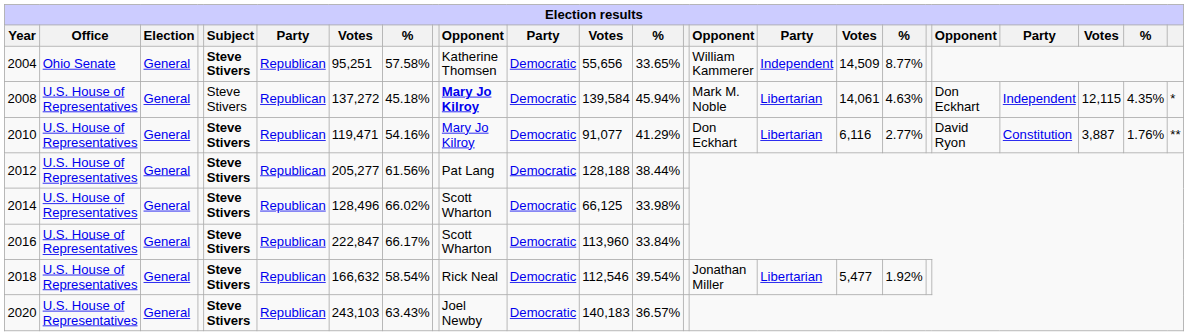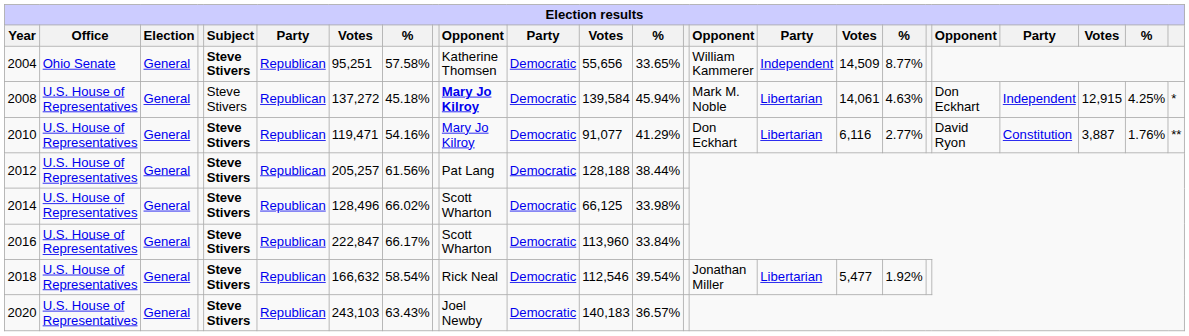2008 | column 22: 12,115 -> 12,915
2008 | column 23: 4.35% -> 4.25%
2012 | column 7: 205,277 -> 205,257
